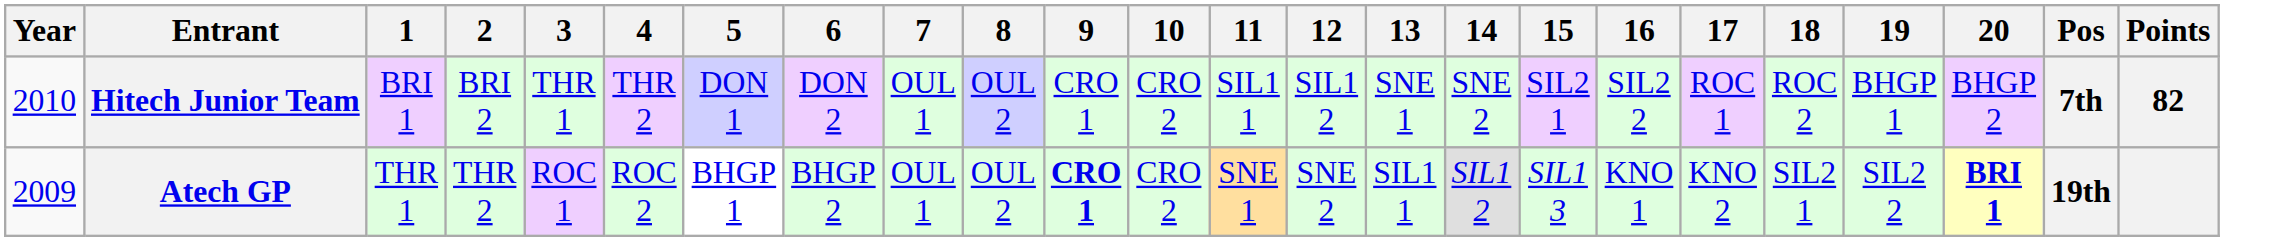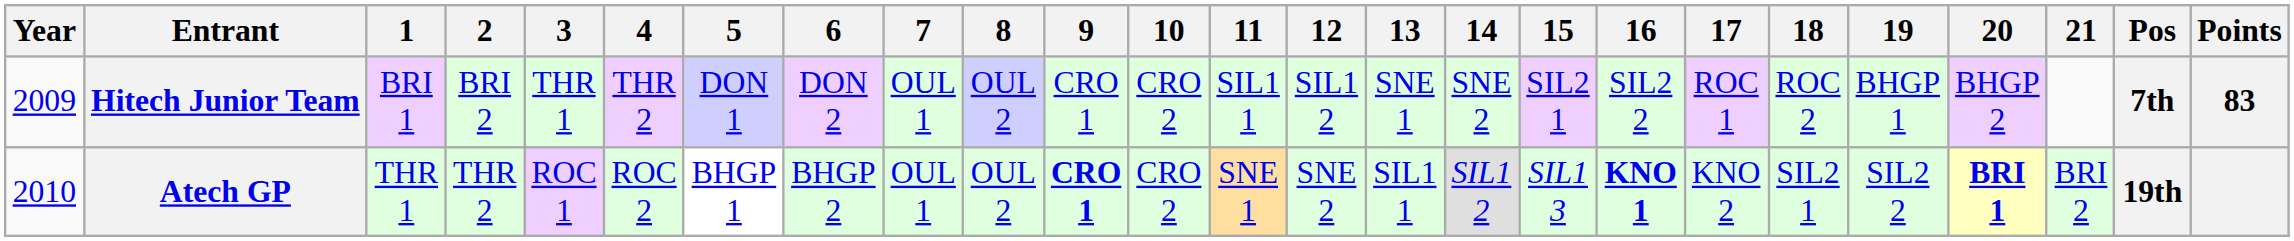+ column: 21 | BRI 2
Hitech Junior Team | Year: 2010 -> 2009
Hitech Junior Team | Points: 82 -> 83
Atech GP | Year: 2009 -> 2010
Atech GP | 16: normal -> bold
